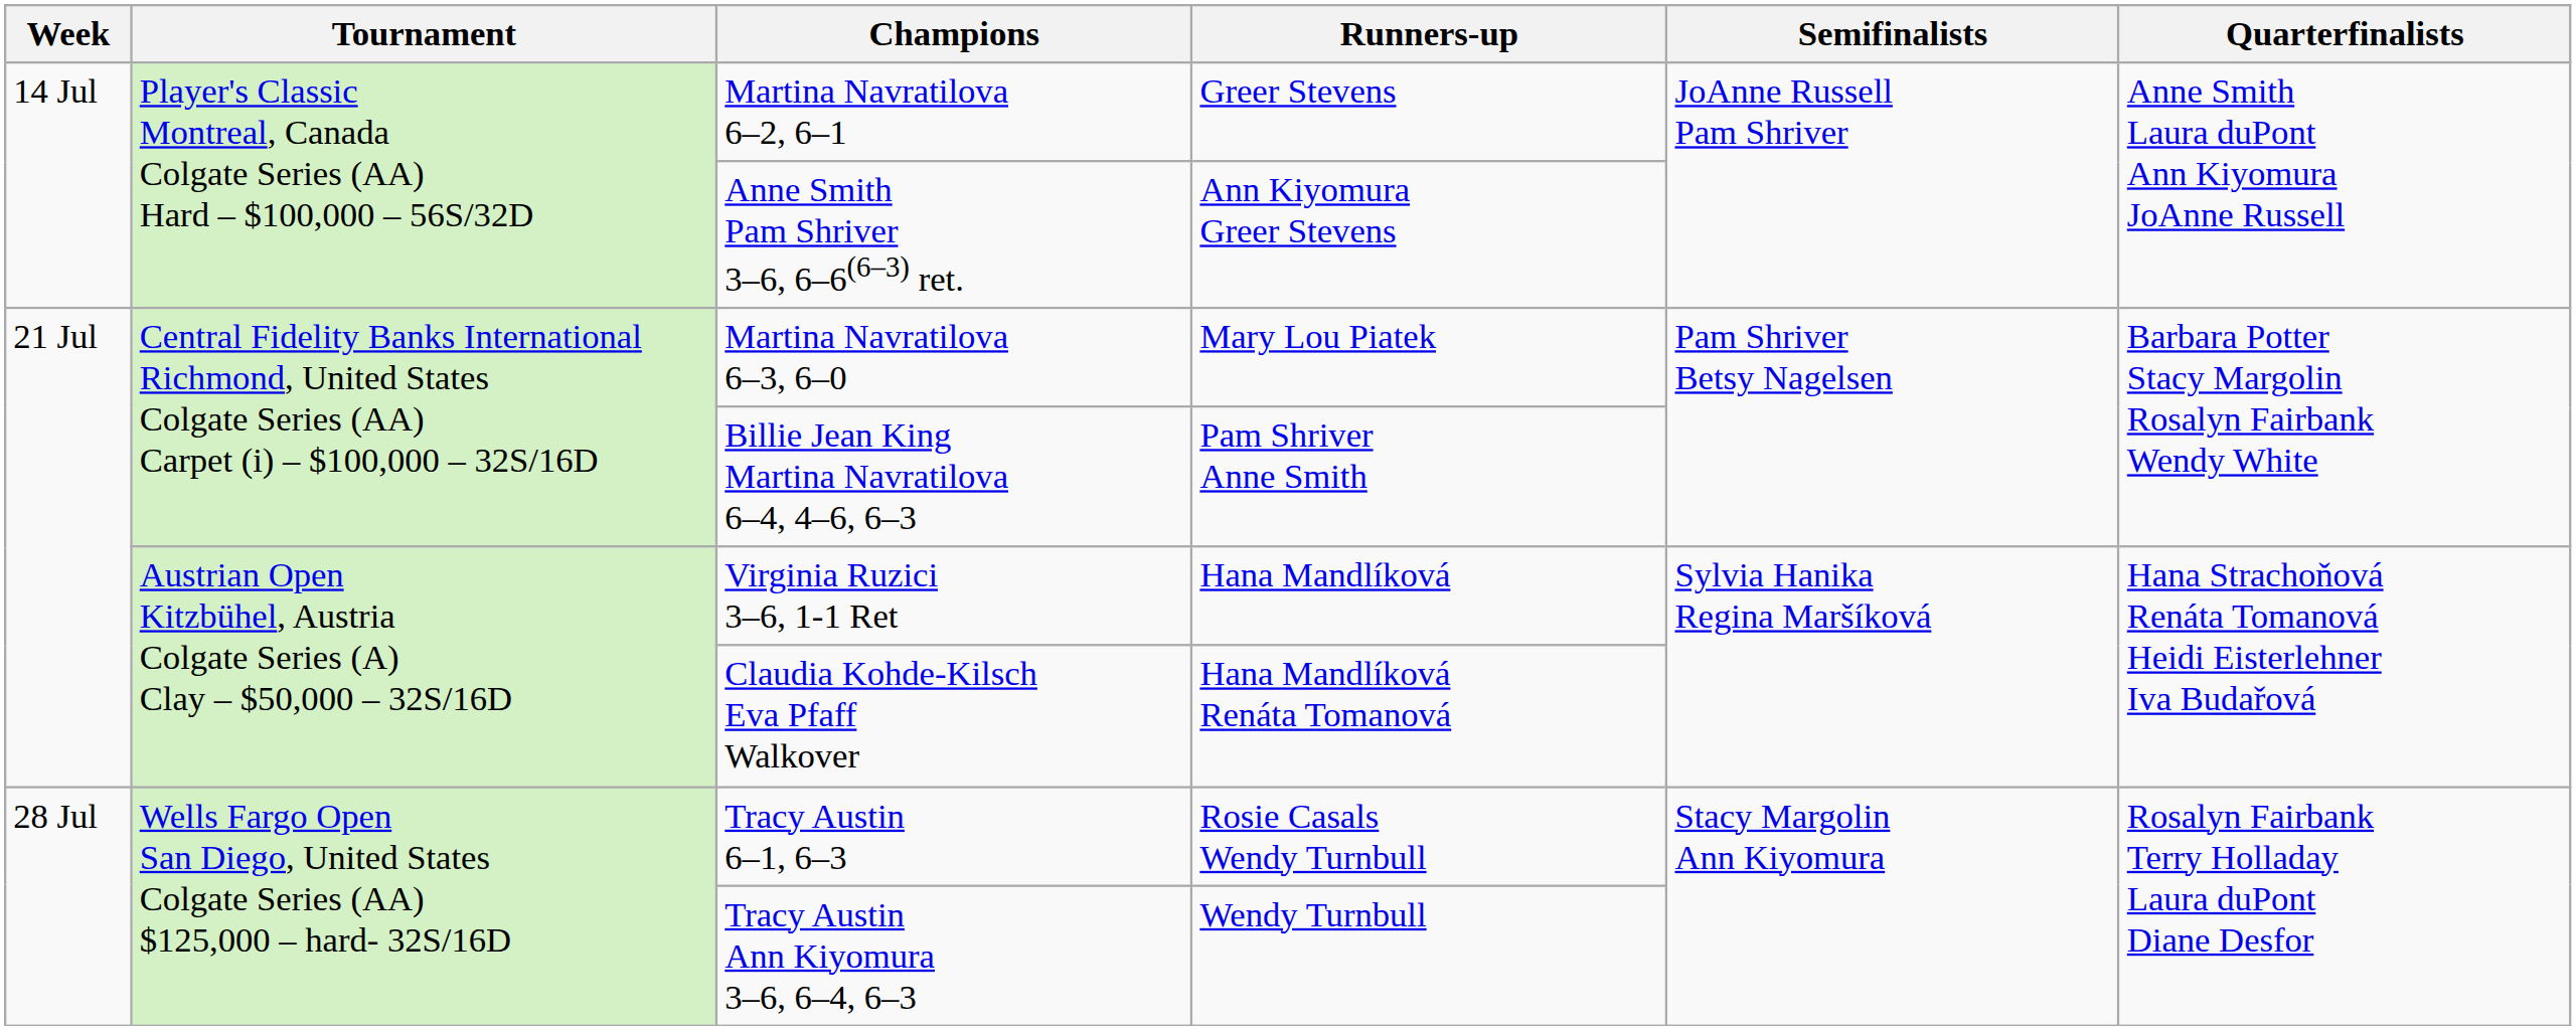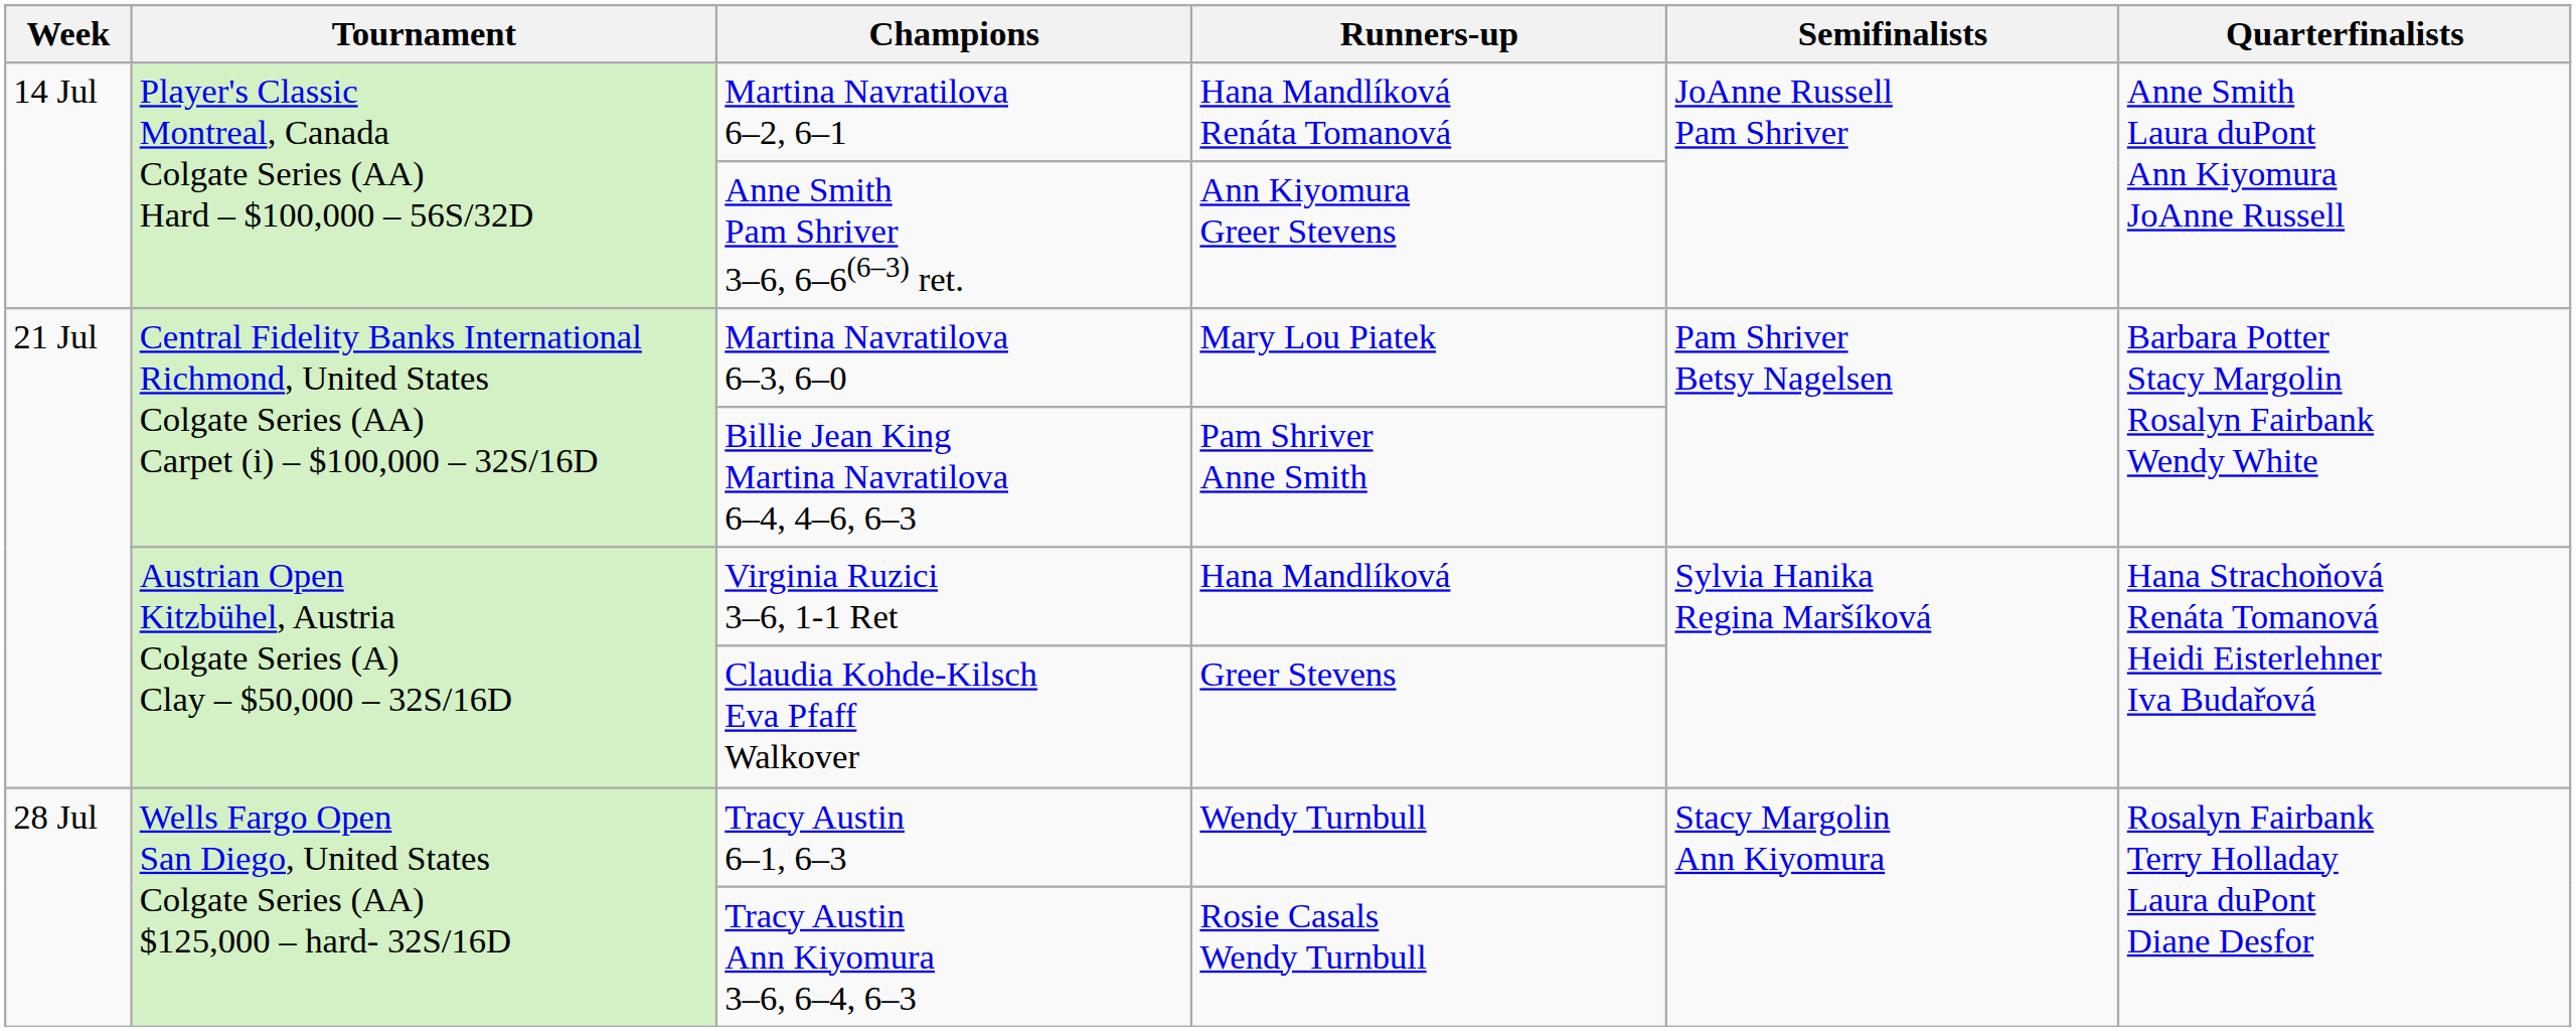Martina Navratilova 6–2, 6–1 | Runners-up: Greer Stevens -> Hana Mandlíková Renáta Tomanová
Claudia Kohde-Kilsch Eva Pfaff Walkover | Runners-up: Hana Mandlíková Renáta Tomanová -> Greer Stevens
Tracy Austin 6–1, 6–3 | Runners-up: Rosie Casals Wendy Turnbull -> Wendy Turnbull
Tracy Austin Ann Kiyomura 3–6, 6–4, 6–3 | Runners-up: Wendy Turnbull -> Rosie Casals Wendy Turnbull
